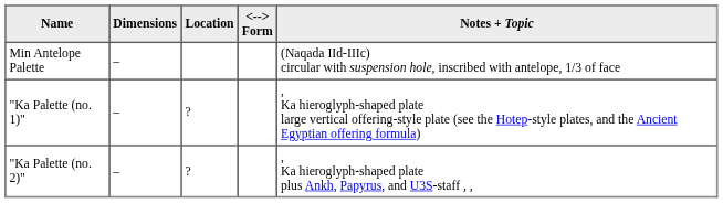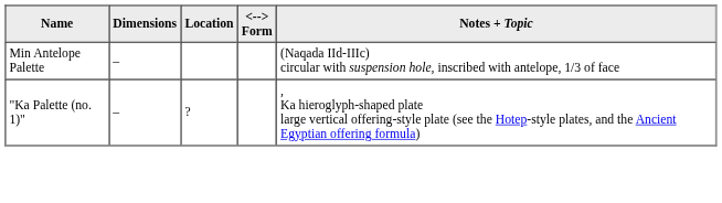- row: "Ka Palette (no. 2)" | – | ? | , Ka hieroglyph-shaped plate plus Ankh, Papyrus, and U3S-staff , ,
